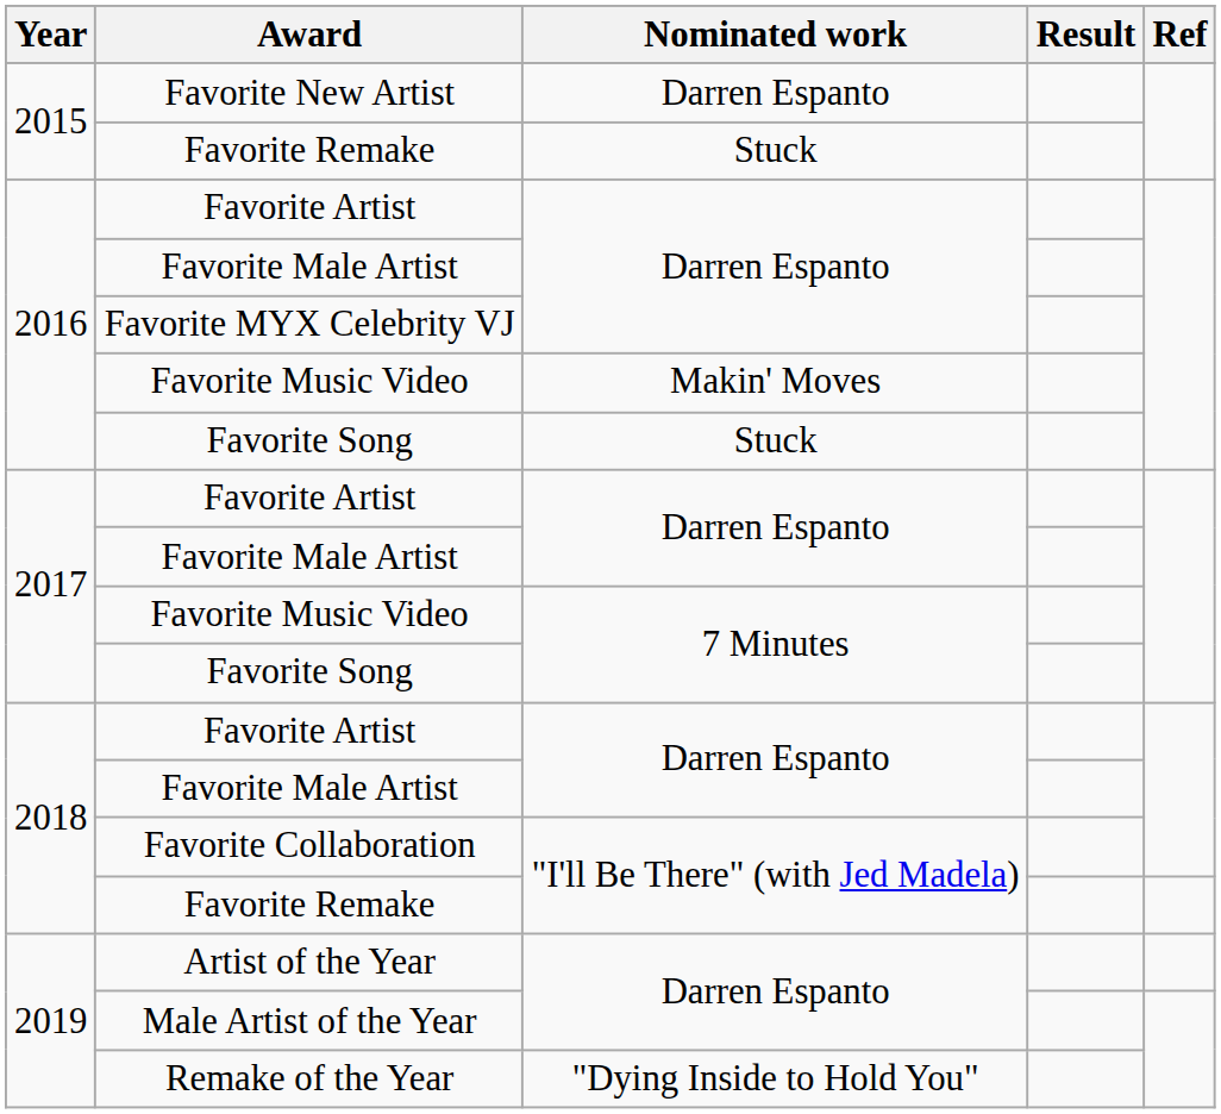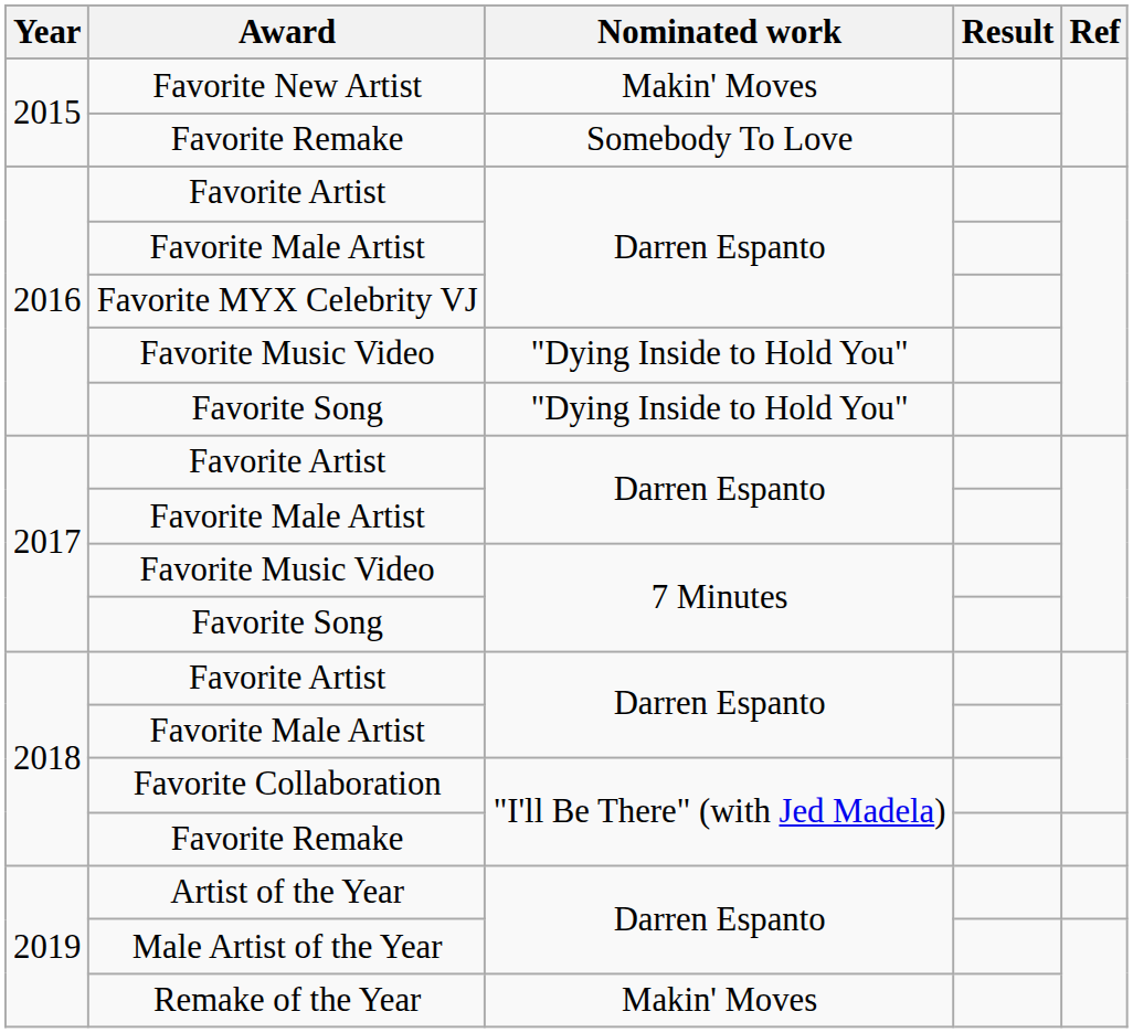Favorite New Artist | Nominated work: Darren Espanto -> Makin' Moves
2015 / Favorite Remake | Nominated work: Stuck -> Somebody To Love
2016 / Favorite Music Video | Nominated work: Makin' Moves -> "Dying Inside to Hold You"
2016 / Favorite Song | Nominated work: Stuck -> "Dying Inside to Hold You"
Remake of the Year | Nominated work: "Dying Inside to Hold You" -> Makin' Moves
